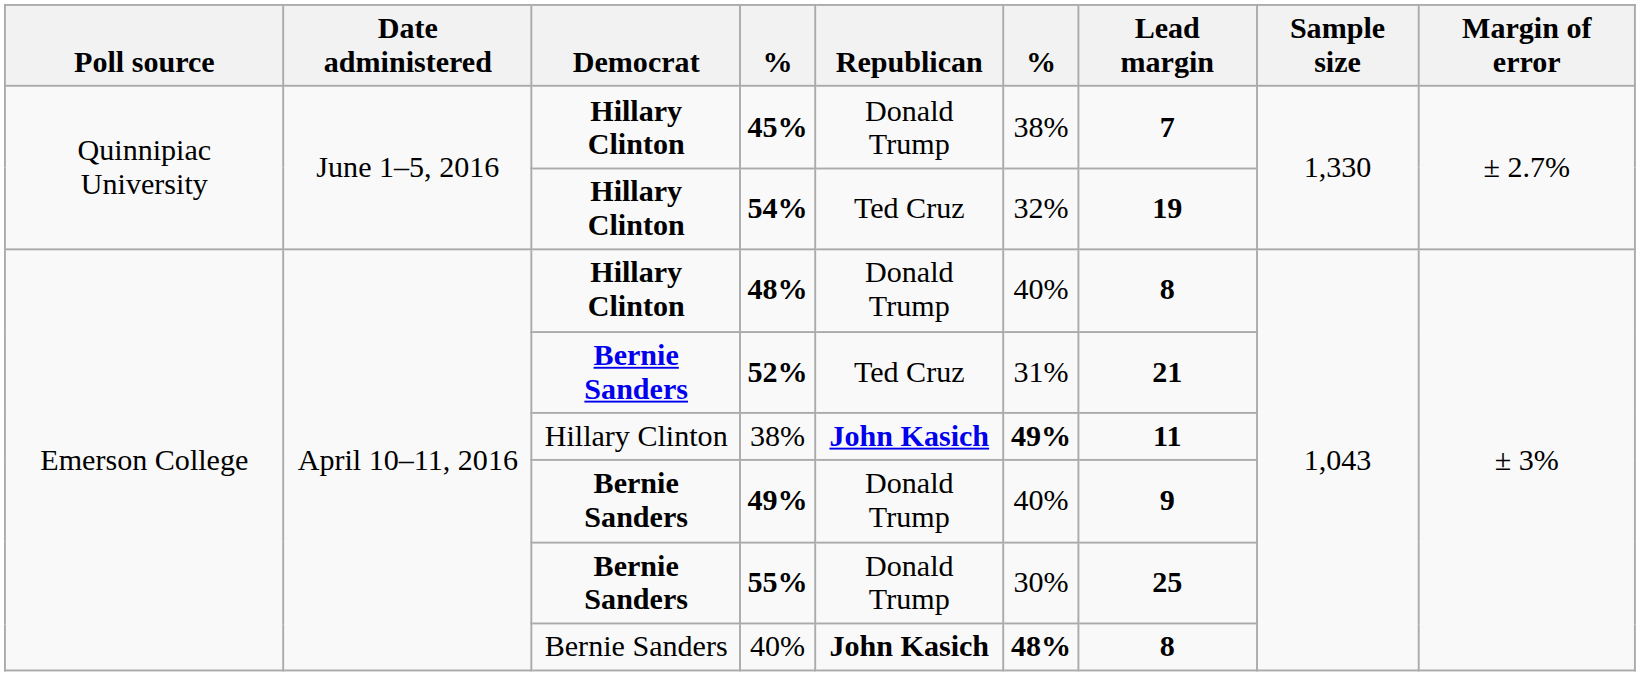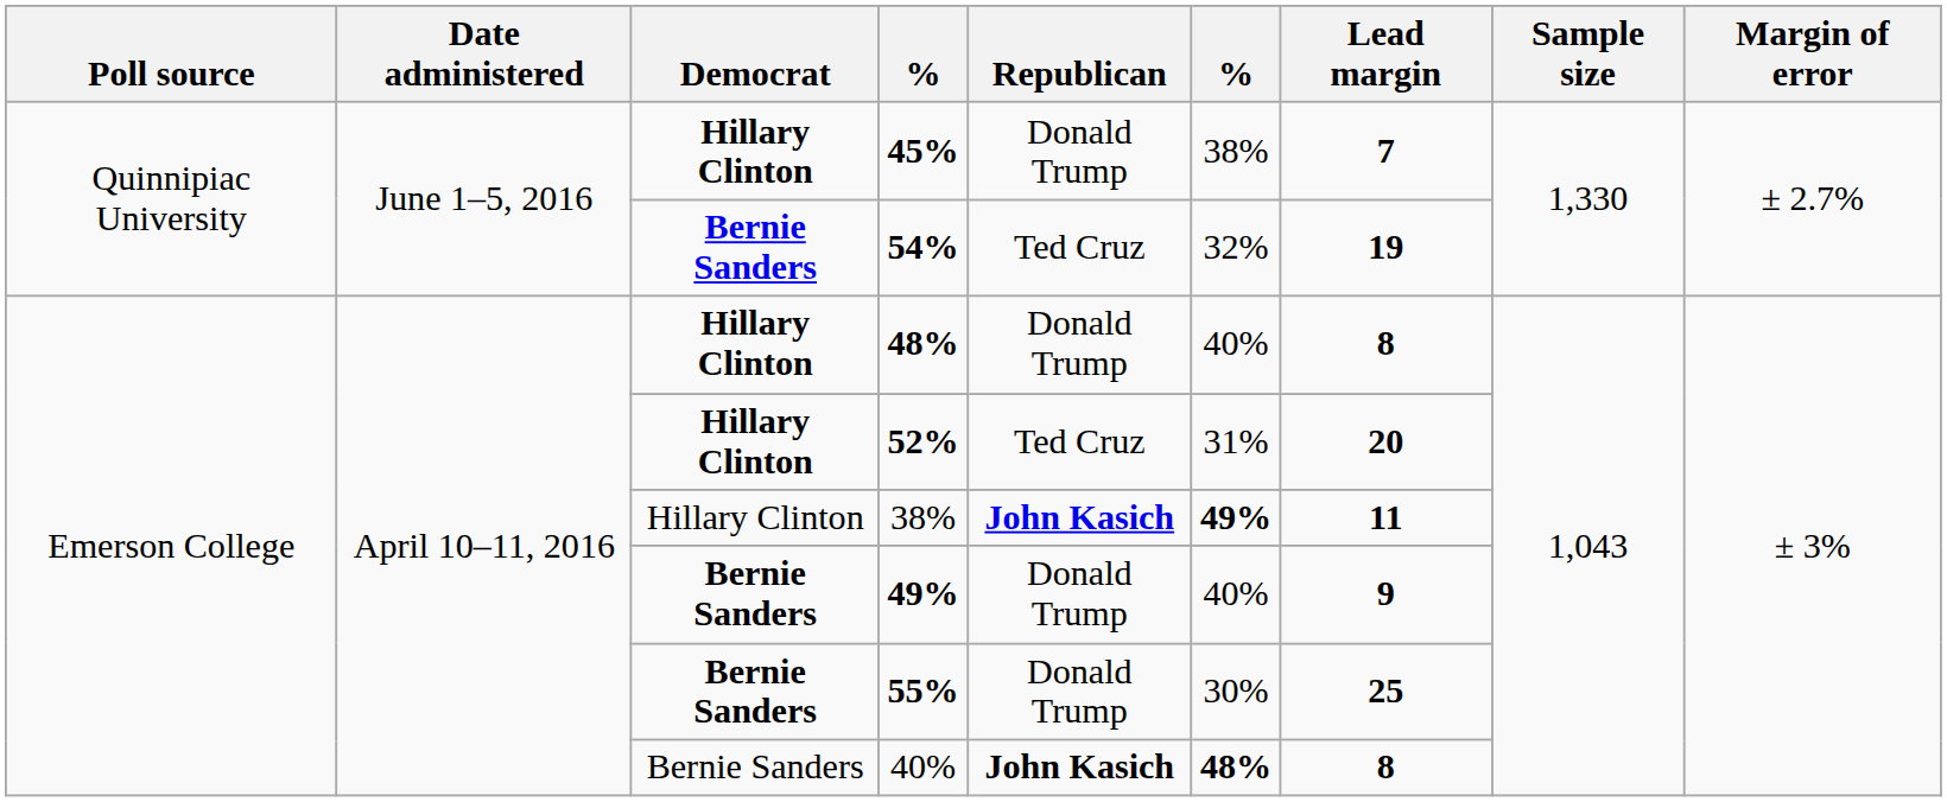54% | Democrat: Hillary Clinton -> Bernie Sanders
52% | Democrat: Bernie Sanders -> Hillary Clinton
52% | Lead margin: 21 -> 20
